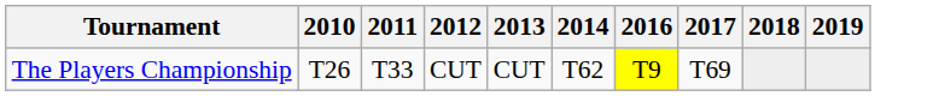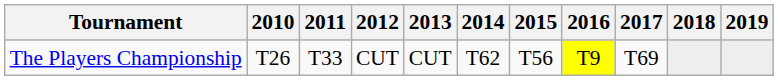+ column: 2015 | T56
